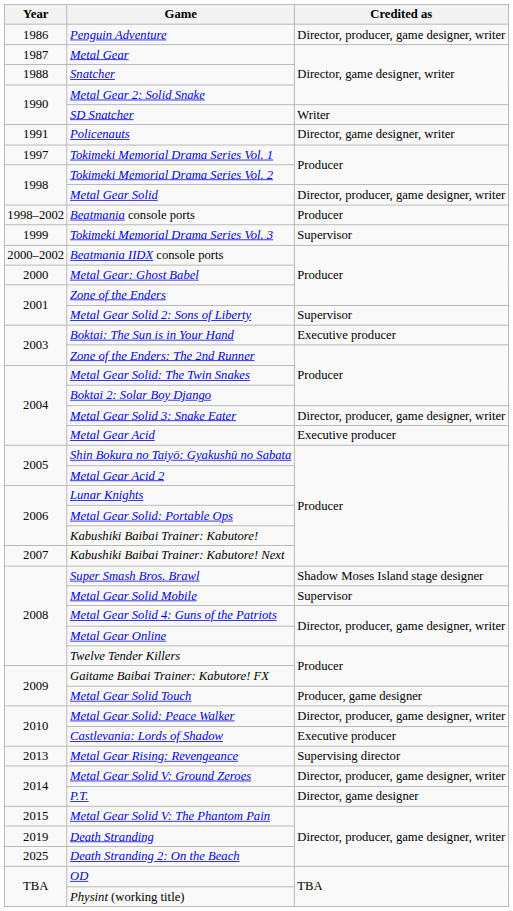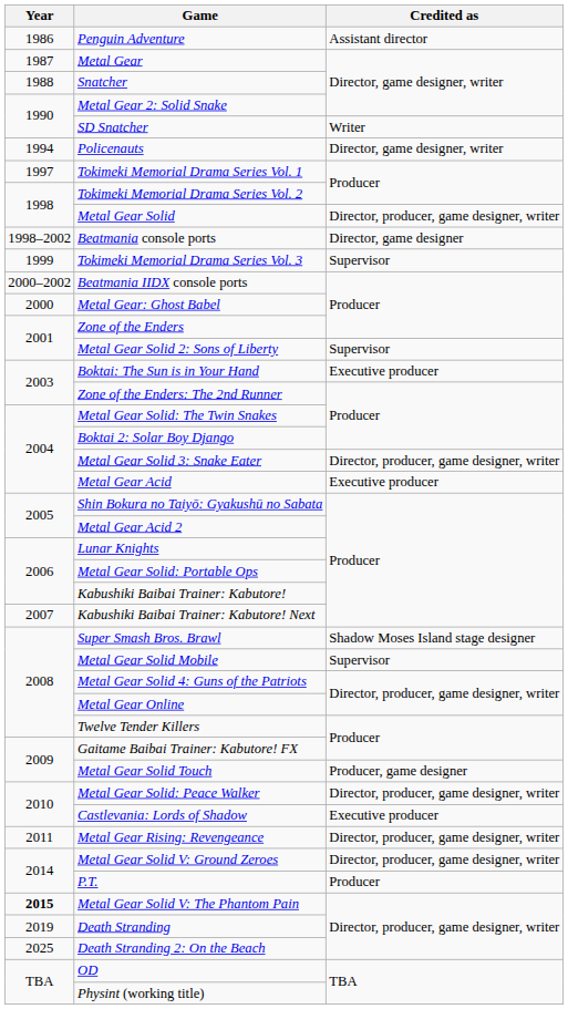Penguin Adventure | Credited as: Director, producer, game designer, writer -> Assistant director
Policenauts | Year: 1991 -> 1994
Beatmania console ports | Credited as: Producer -> Director, game designer
Metal Gear Rising: Revengeance | Year: 2013 -> 2011
Metal Gear Rising: Revengeance | Credited as: Supervising director -> Director, producer, game designer, writer
P.T. | Credited as: Director, game designer -> Producer
Metal Gear Solid V: The Phantom Pain | Year: normal -> bold
